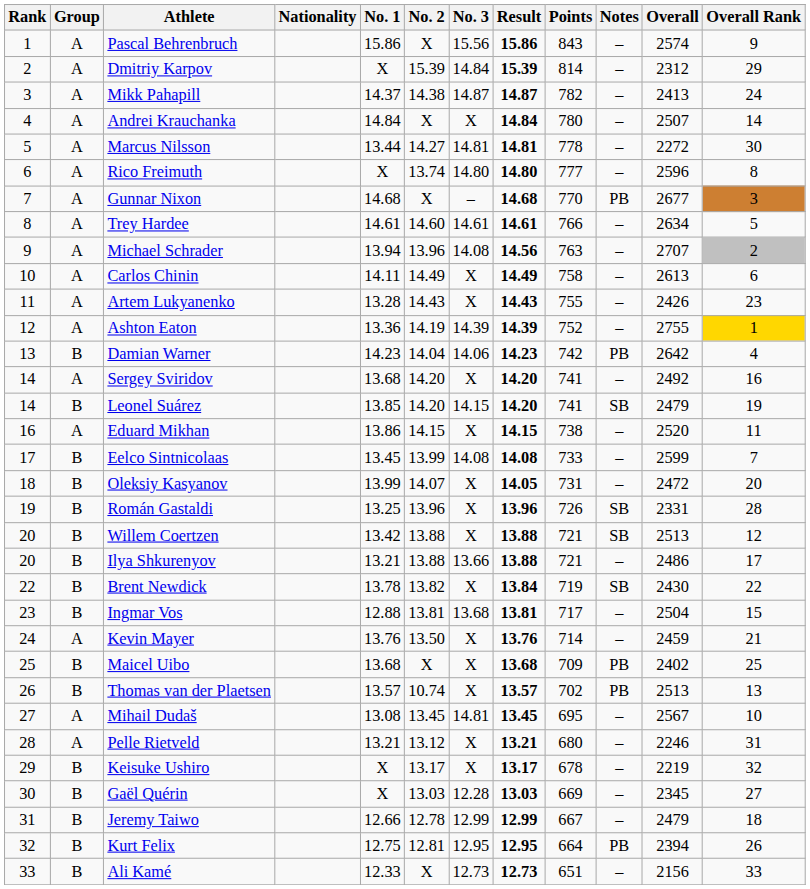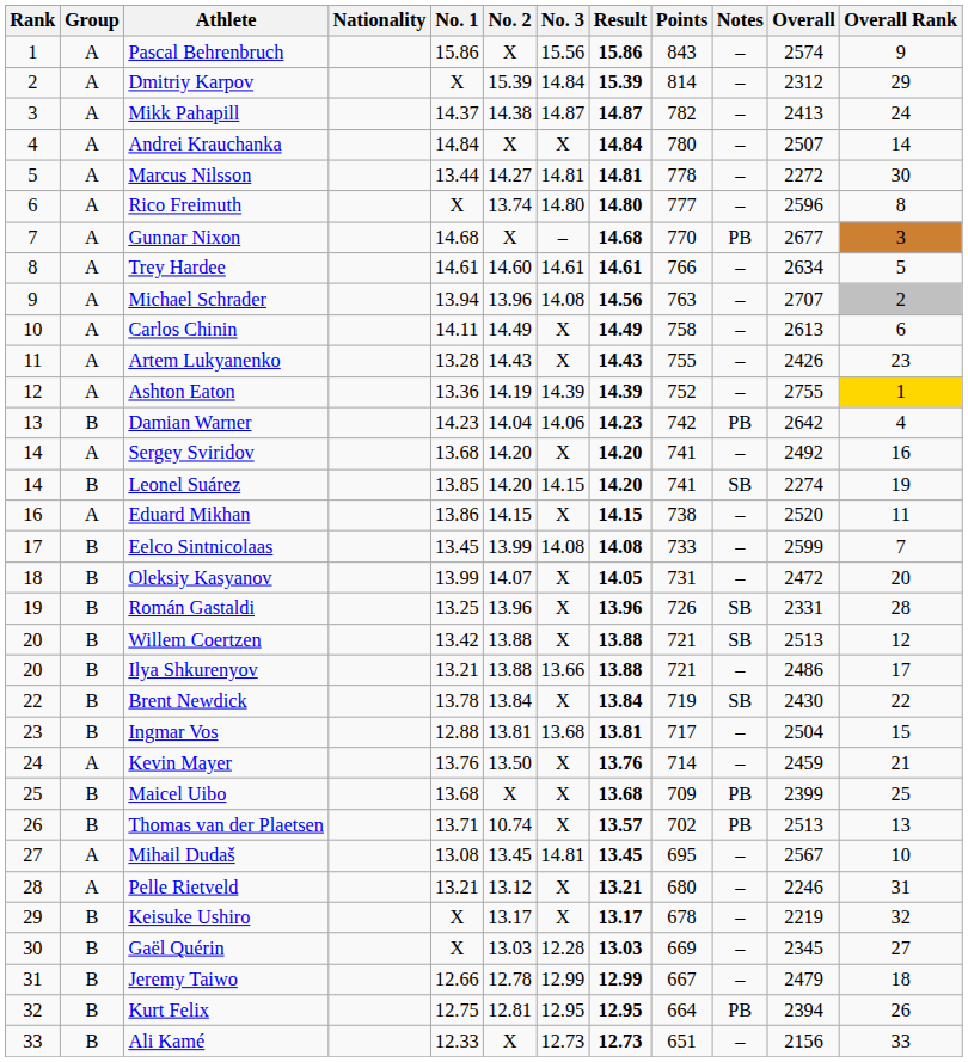Leonel Suárez | Overall: 2479 -> 2274
Brent Newdick | No. 2: 13.82 -> 13.84
Maicel Uibo | Overall: 2402 -> 2399
Thomas van der Plaetsen | No. 1: 13.57 -> 13.71
